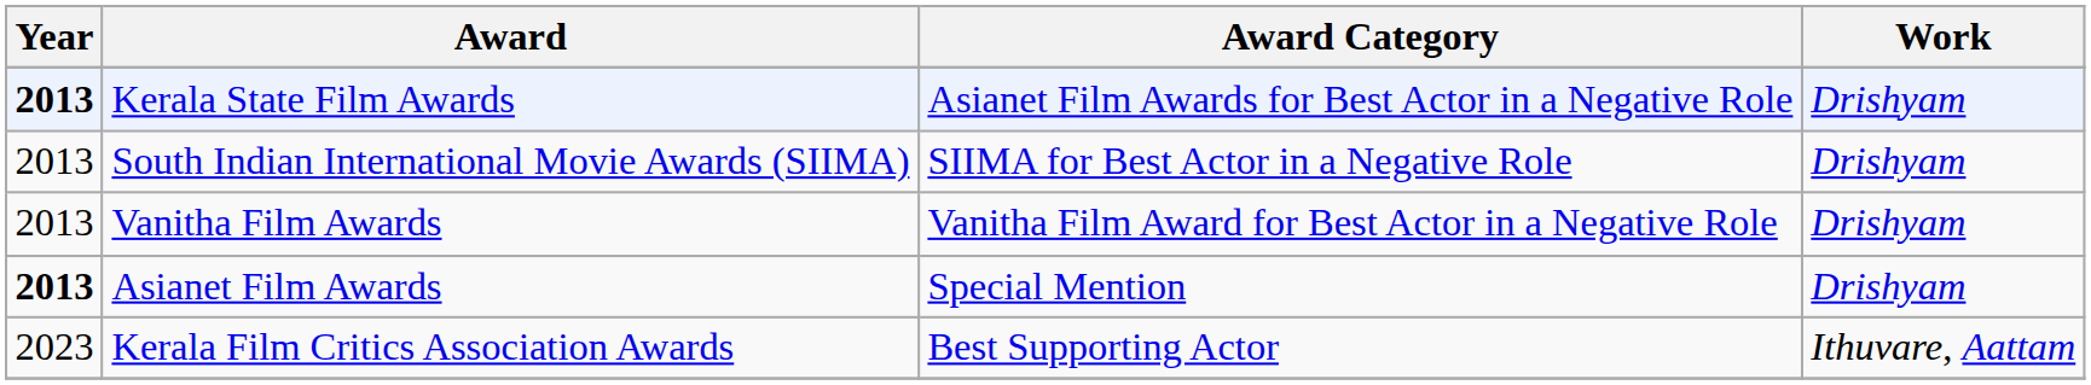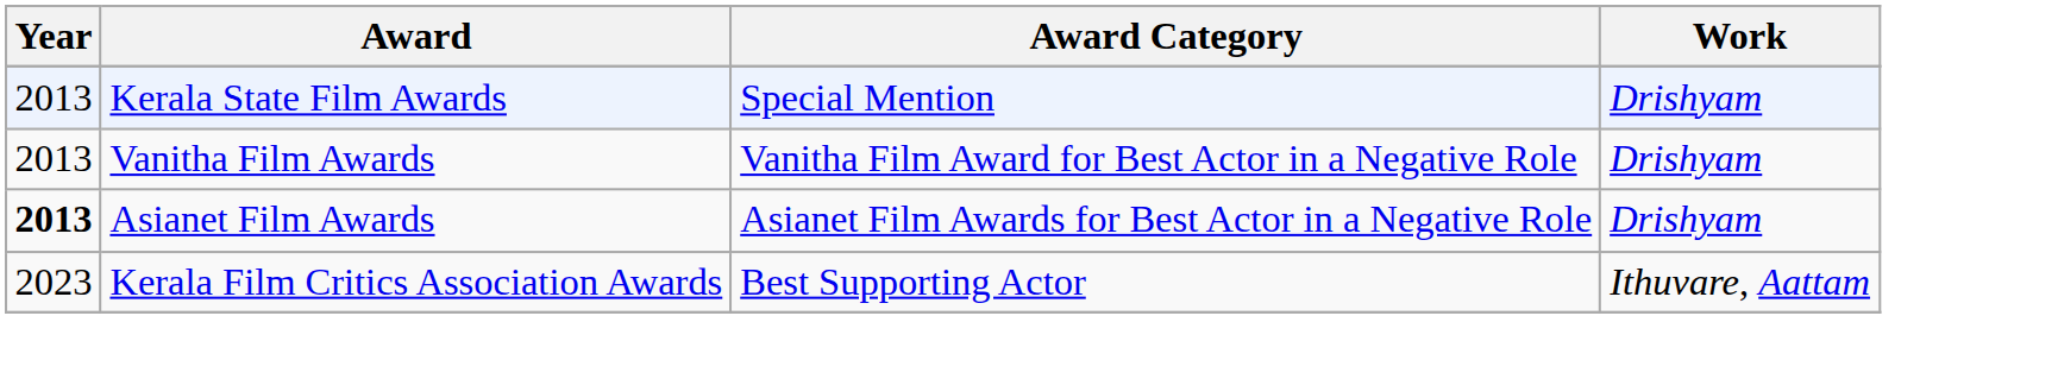Kerala State Film Awards | Year: bold -> normal
Kerala State Film Awards | Award Category: Asianet Film Awards for Best Actor in a Negative Role -> Special Mention
- row: 2013 | South Indian International Movie Awards (SIIMA) | SIIMA for Best Actor in a Negative Role | Drishyam
Asianet Film Awards | Award Category: Special Mention -> Asianet Film Awards for Best Actor in a Negative Role
